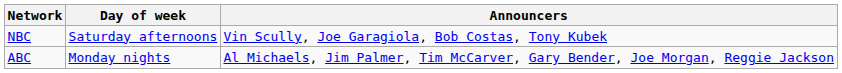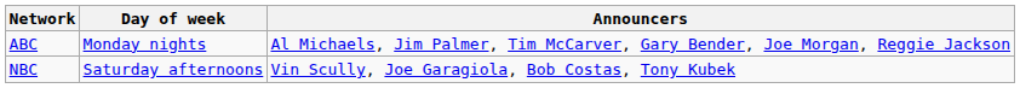rows swapped: ABC <-> NBC
